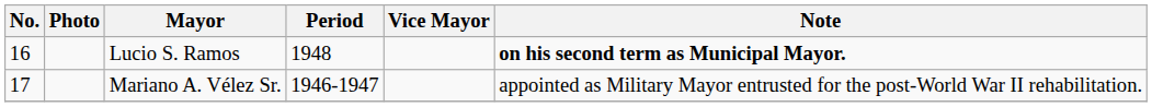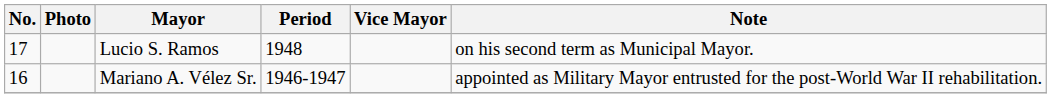Lucio S. Ramos | No.: 16 -> 17
Lucio S. Ramos | Note: bold -> normal
Mariano A. Vélez Sr. | No.: 17 -> 16
